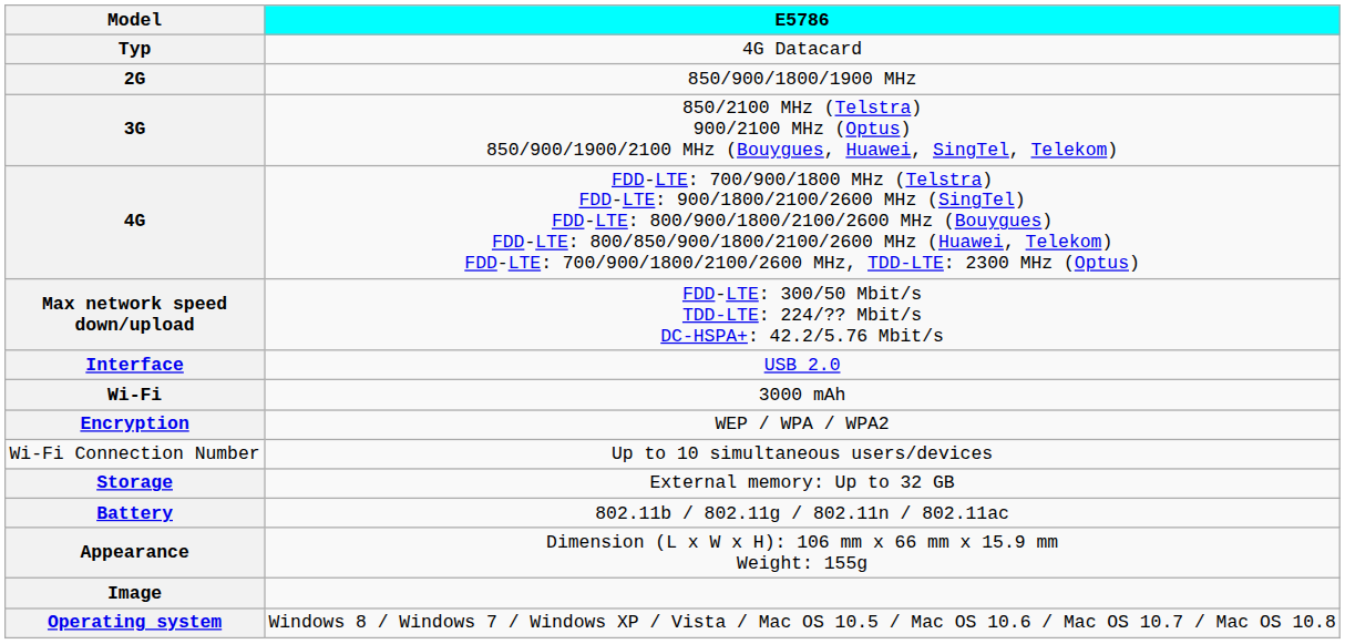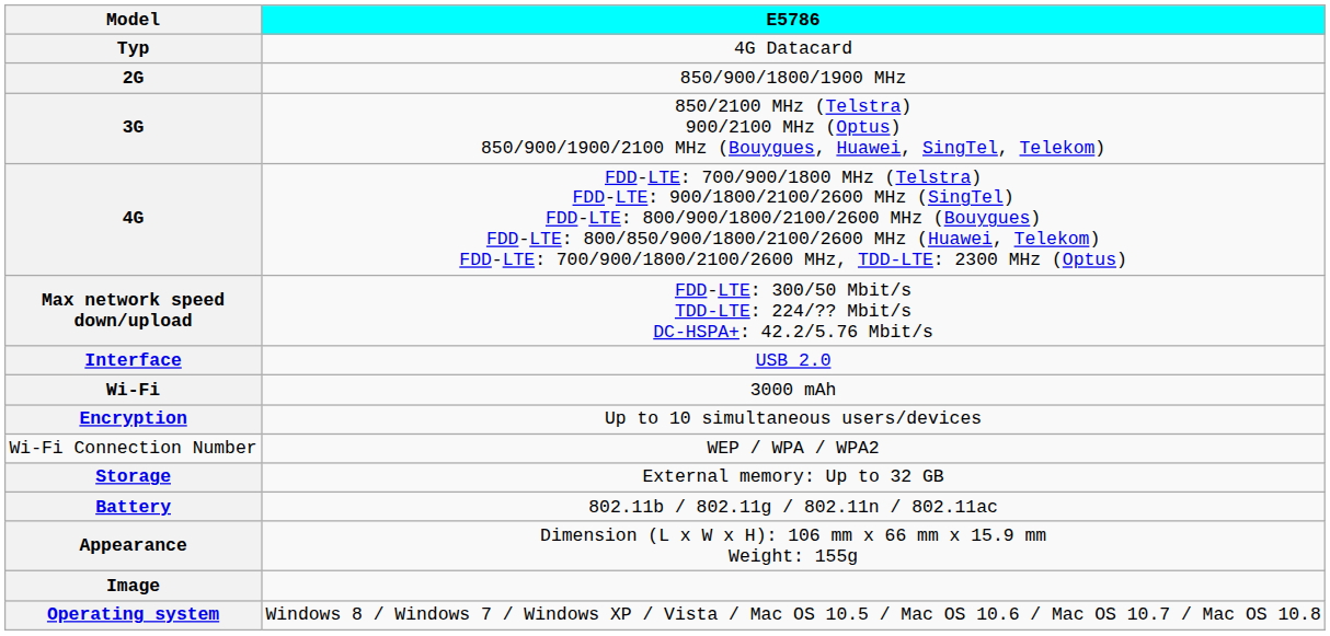Encryption | E5786: WEP / WPA / WPA2 -> Up to 10 simultaneous users/devices
Wi-Fi Connection Number | E5786: Up to 10 simultaneous users/devices -> WEP / WPA / WPA2
